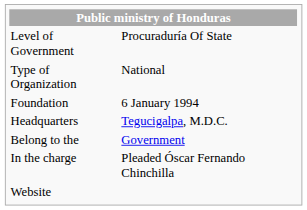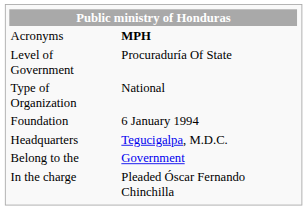+ row: Acronyms | MPH
- row: Website
